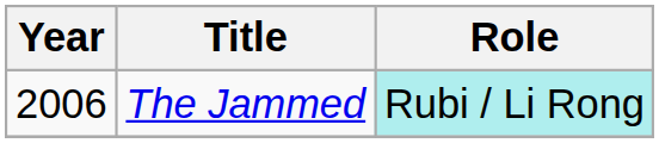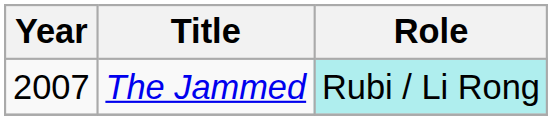The Jammed | Year: 2006 -> 2007
